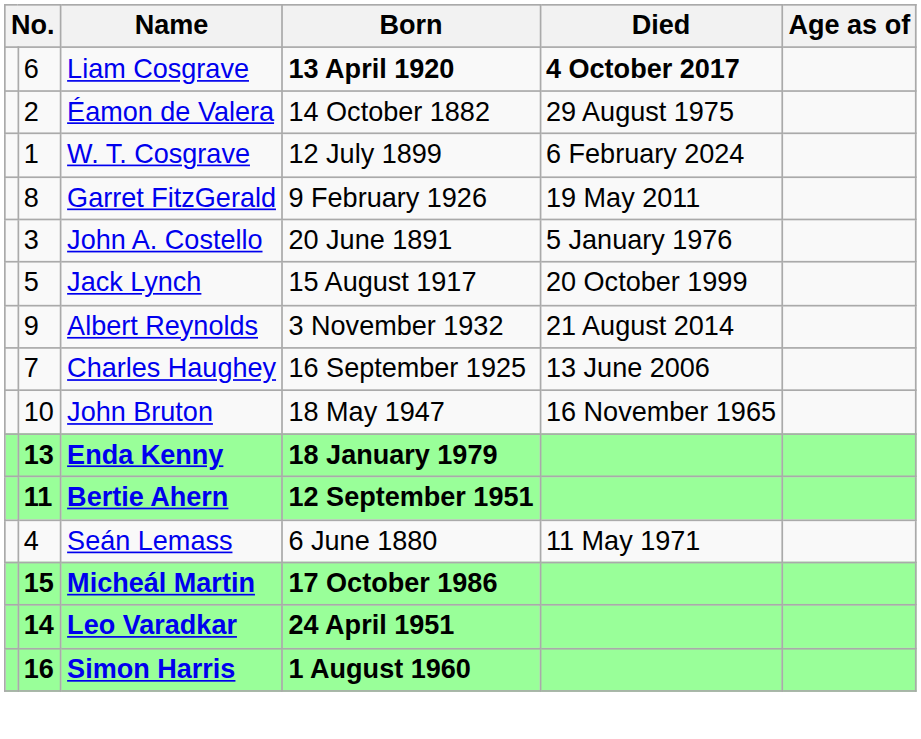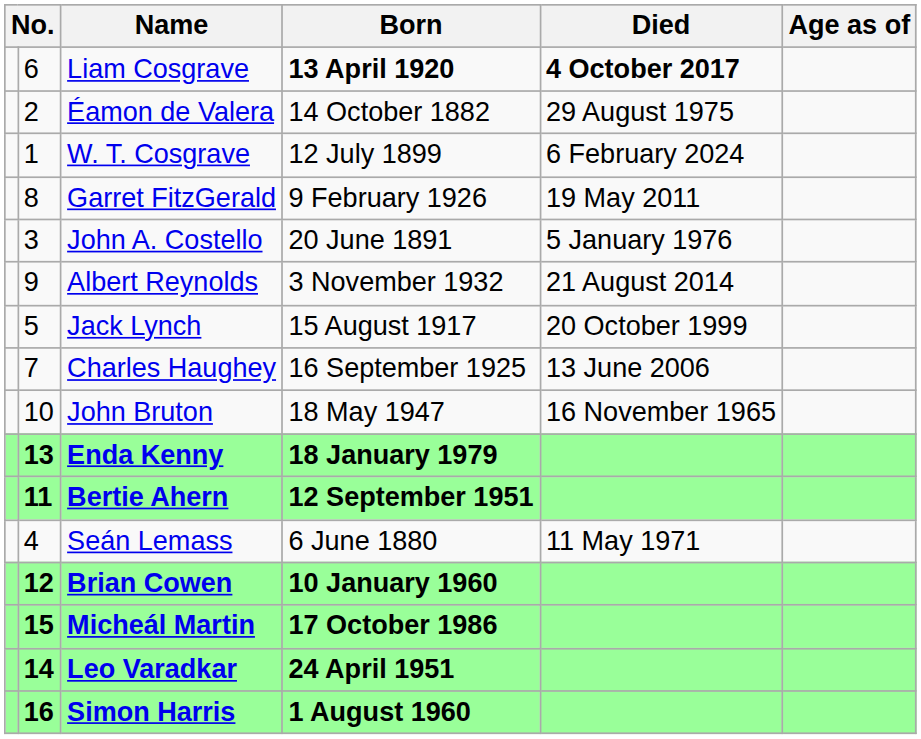rows swapped: Jack Lynch <-> Albert Reynolds
+ row: 12 | Brian Cowen | 10 January 1960
